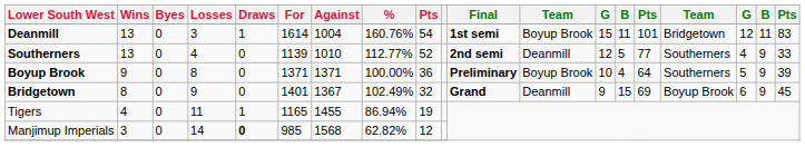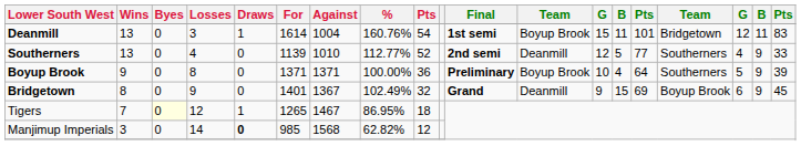Tigers | Wins: 4 -> 7
Tigers | Byes: no background -> lightyellow background
Tigers | Losses: 11 -> 12
Tigers | For: 1165 -> 1265
Tigers | Against: 1455 -> 1467
Tigers | %: 86.94% -> 86.95%
Tigers | column 9: 19 -> 18
